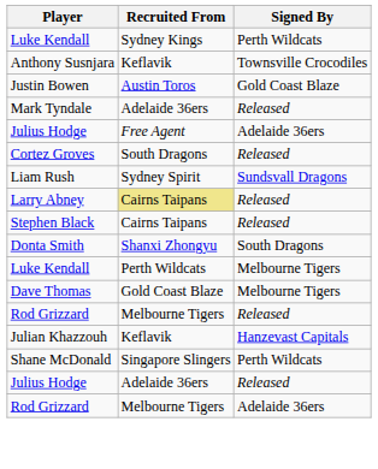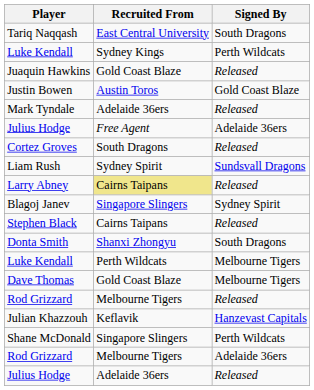+ row: Tariq Naqqash | East Central University | South Dragons
- row: Anthony Susnjara | Keflavik | Townsville Crocodiles
+ row: Juaquin Hawkins | Gold Coast Blaze | Released
+ row: Blagoj Janev | Singapore Slingers | Sydney Spirit
rows swapped: Julius Hodge / Released <-> Rod Grizzard / Adelaide 36ers
